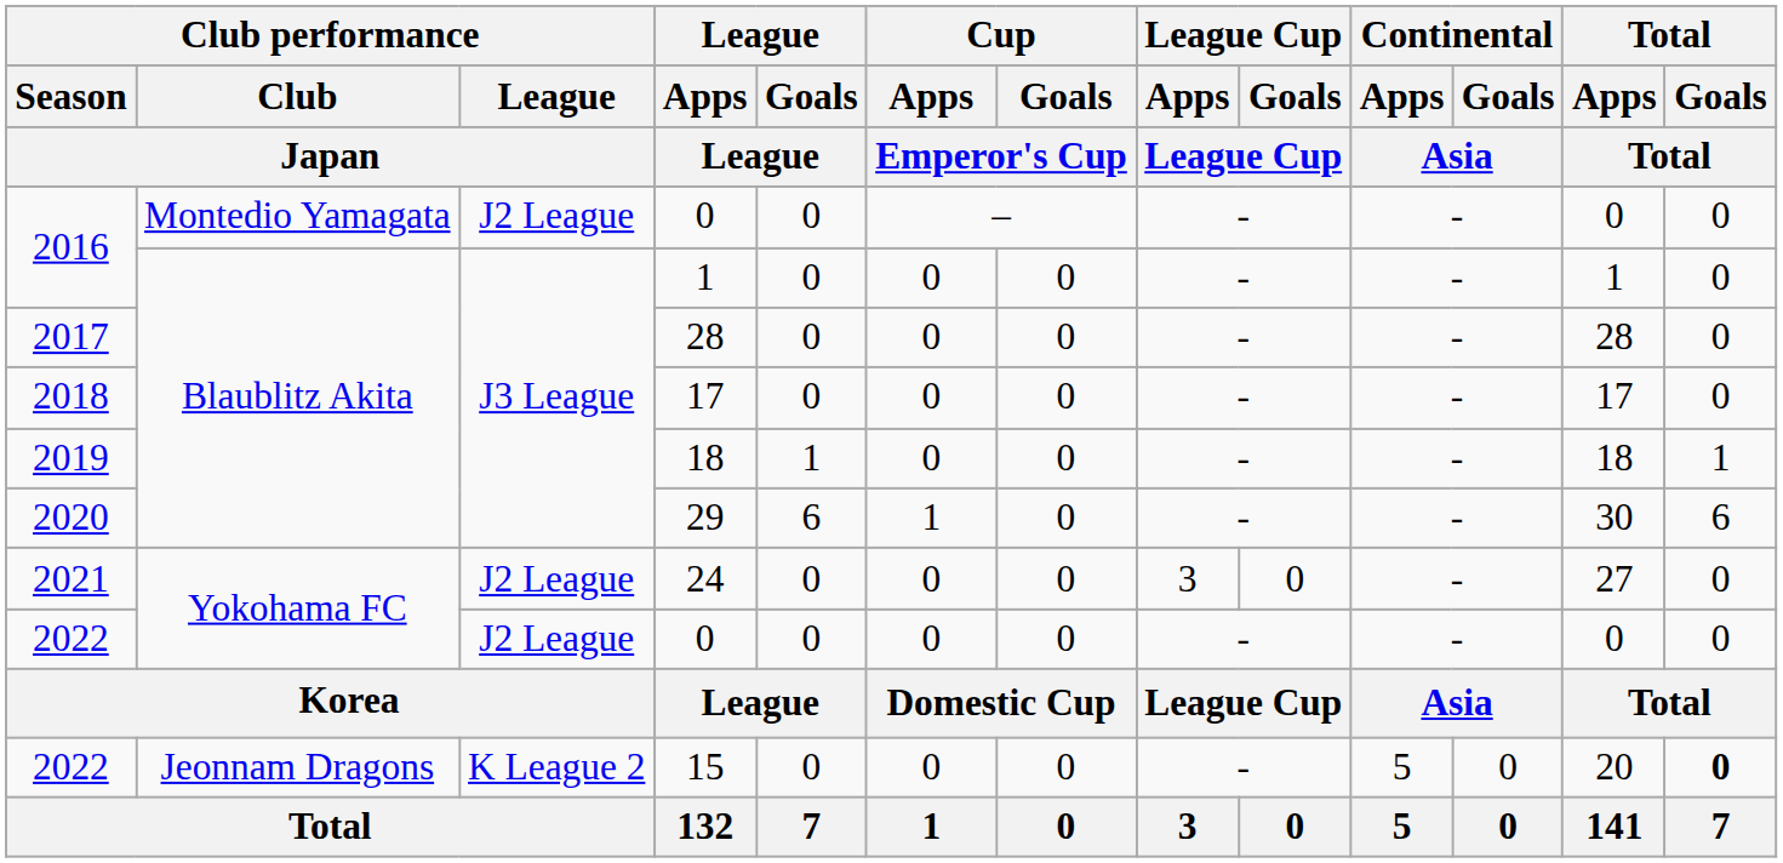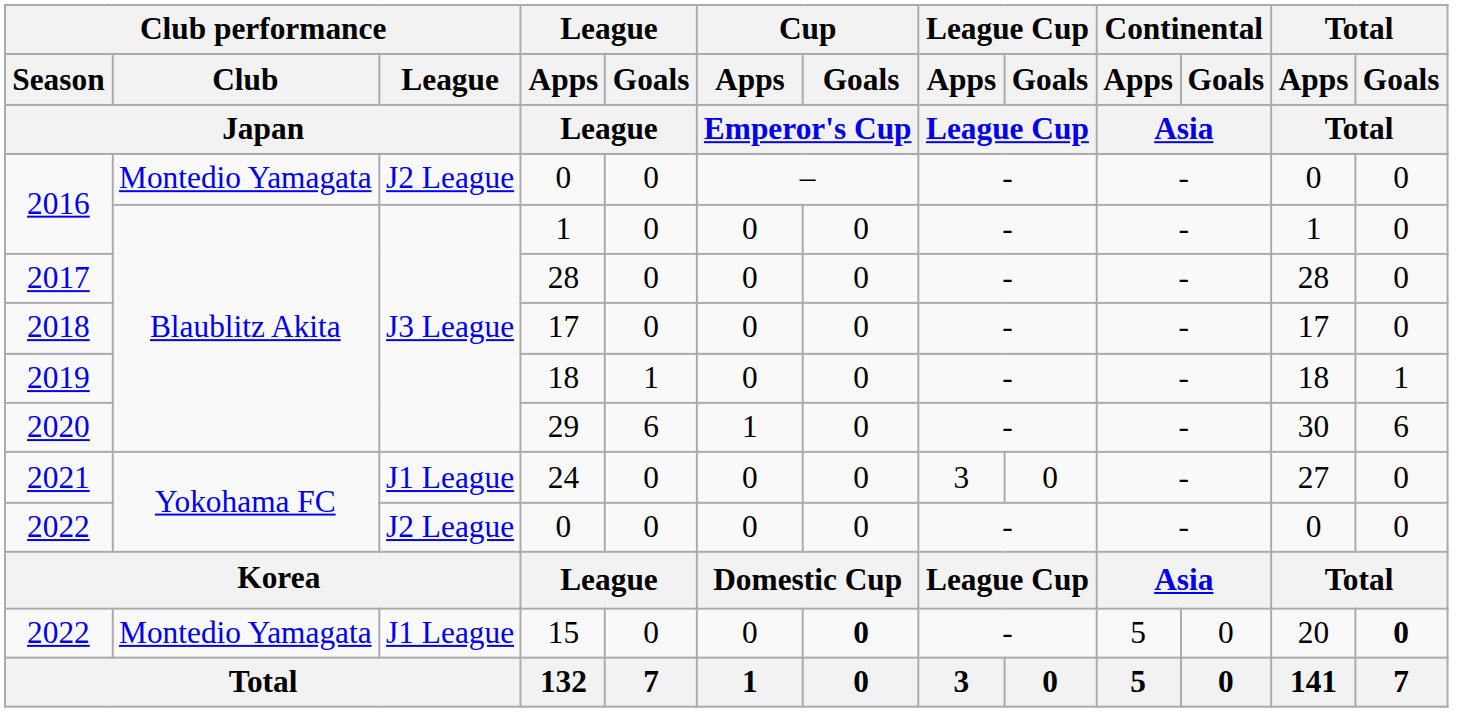24 | Club performance / League / Japan: J2 League -> J1 League
15 | Club performance / Club / Japan: Jeonnam Dragons -> Montedio Yamagata
15 | Club performance / League / Japan: K League 2 -> J1 League
15 | Cup / Goals / Emperor's Cup: normal -> bold
